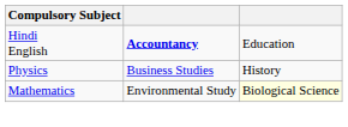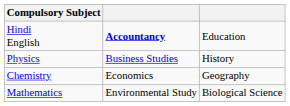+ row: Chemistry | Economics | Geography
Mathematics | column 3: lightyellow background -> no background
